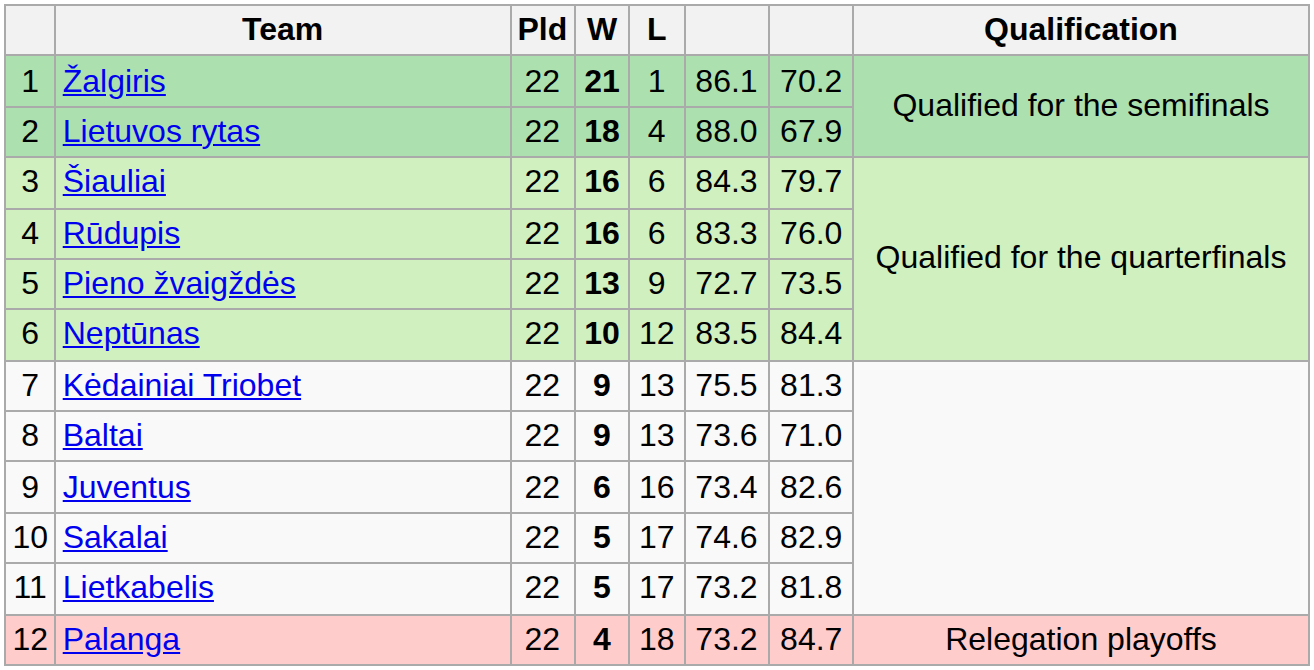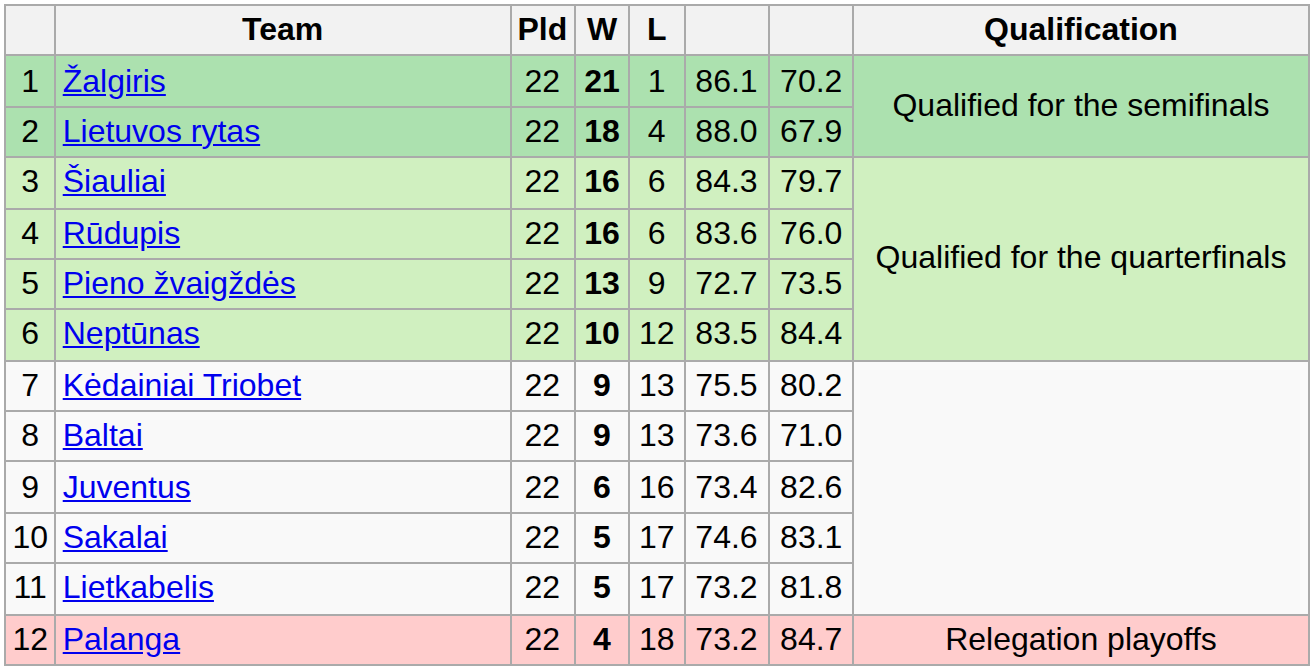Rūdupis | column 6: 83.3 -> 83.6
Kėdainiai Triobet | column 7: 81.3 -> 80.2
Sakalai | column 7: 82.9 -> 83.1
